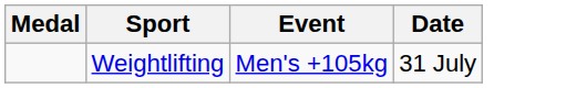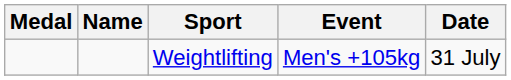+ column: Name
